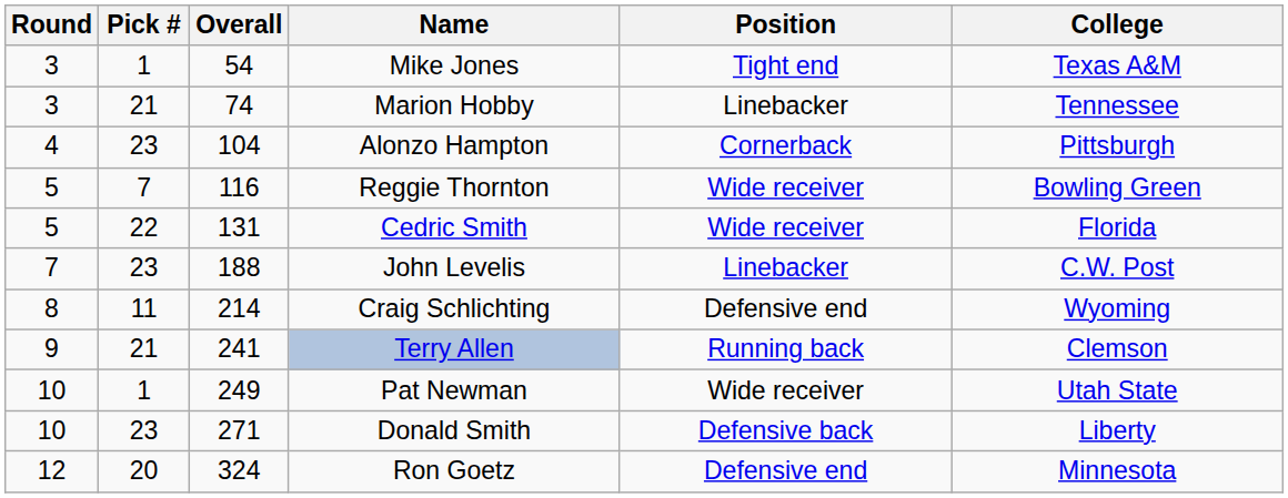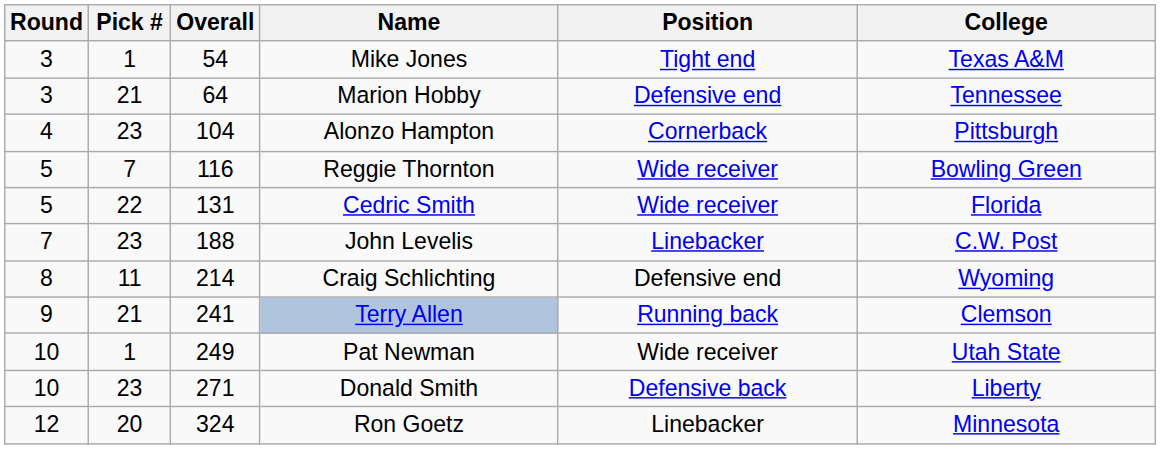Marion Hobby | Overall: 74 -> 64
Marion Hobby | Position: Linebacker -> Defensive end
Ron Goetz | Position: Defensive end -> Linebacker
